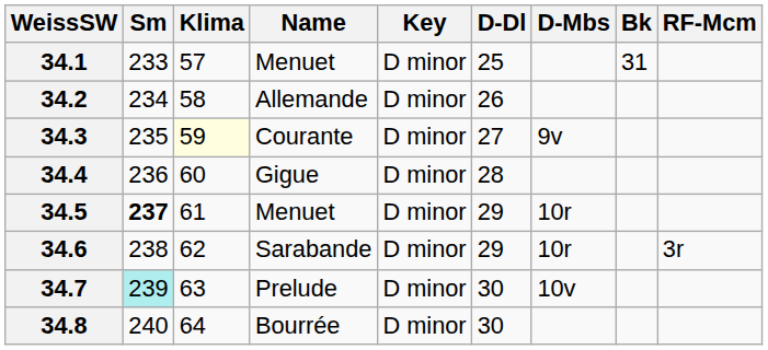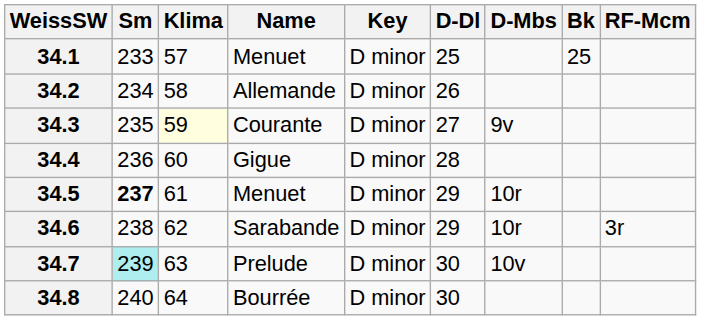34.1 | Bk: 31 -> 25
